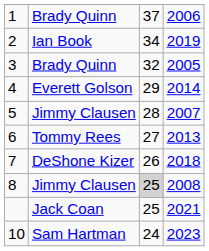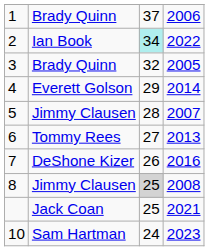2 | column 3: no background -> paleturquoise background
2 | column 4: 2019 -> 2022
7 | column 4: 2018 -> 2016
